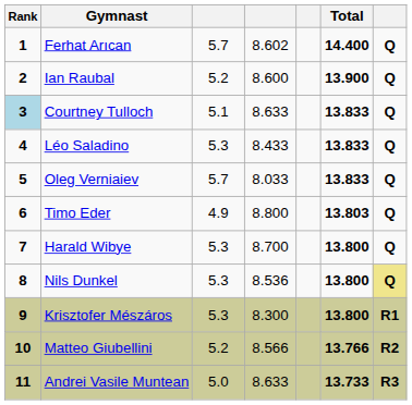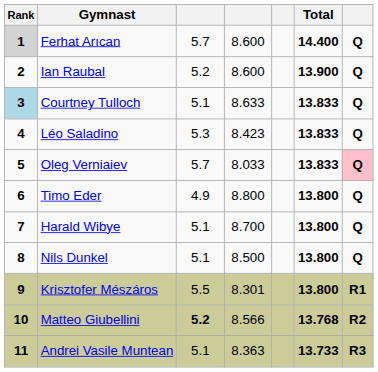Ferhat Arıcan | Rank: no background -> lightgrey background
Ferhat Arıcan | column 4: 8.602 -> 8.600
Léo Saladino | column 4: 8.433 -> 8.423
Oleg Verniaiev | column 7: no background -> pink background
Timo Eder | Total: 13.803 -> 13.800
Harald Wibye | column 3: 5.3 -> 5.1
Nils Dunkel | column 3: 5.3 -> 5.1
Nils Dunkel | column 4: 8.536 -> 8.500
Nils Dunkel | column 7: khaki background -> no background
Krisztofer Mészáros | column 3: 5.3 -> 5.5
Krisztofer Mészáros | column 4: 8.300 -> 8.301
Matteo Giubellini | column 3: normal -> bold
Matteo Giubellini | Total: 13.766 -> 13.768
Andrei Vasile Muntean | column 3: 5.0 -> 5.1
Andrei Vasile Muntean | column 4: 8.633 -> 8.363
